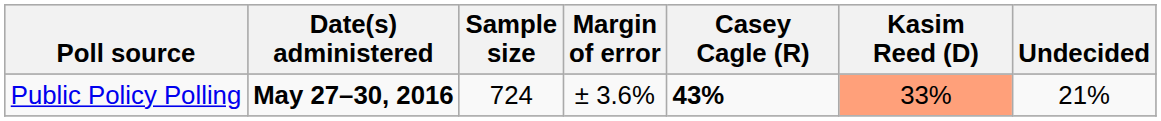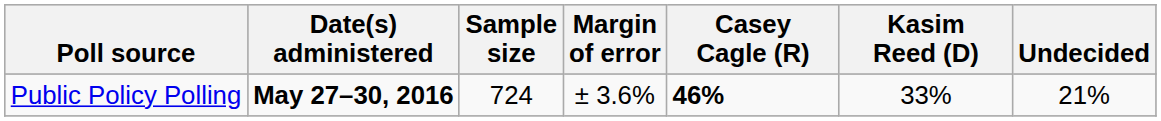Public Policy Polling | Casey Cagle (R): 43% -> 46%
Public Policy Polling | Kasim Reed (D): lightsalmon background -> no background
